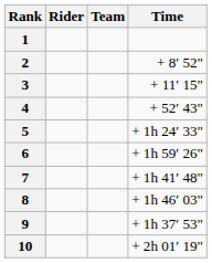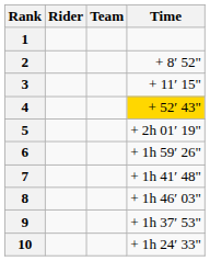4 | Time: no background -> gold background
5 | Time: + 1h 24′ 33" -> + 2h 01′ 19"
10 | Time: + 2h 01′ 19" -> + 1h 24′ 33"
